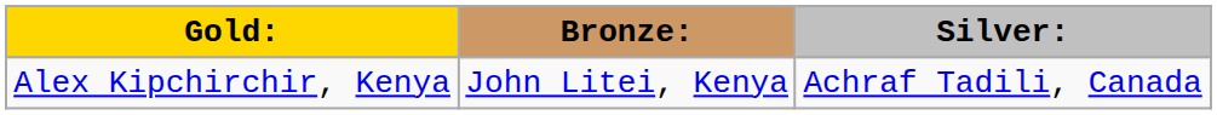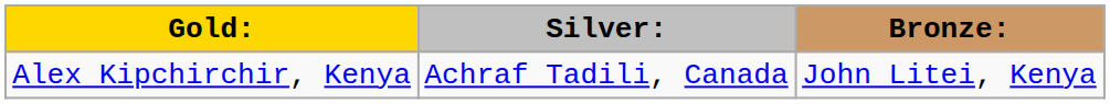columns swapped: Silver: <-> Bronze:
